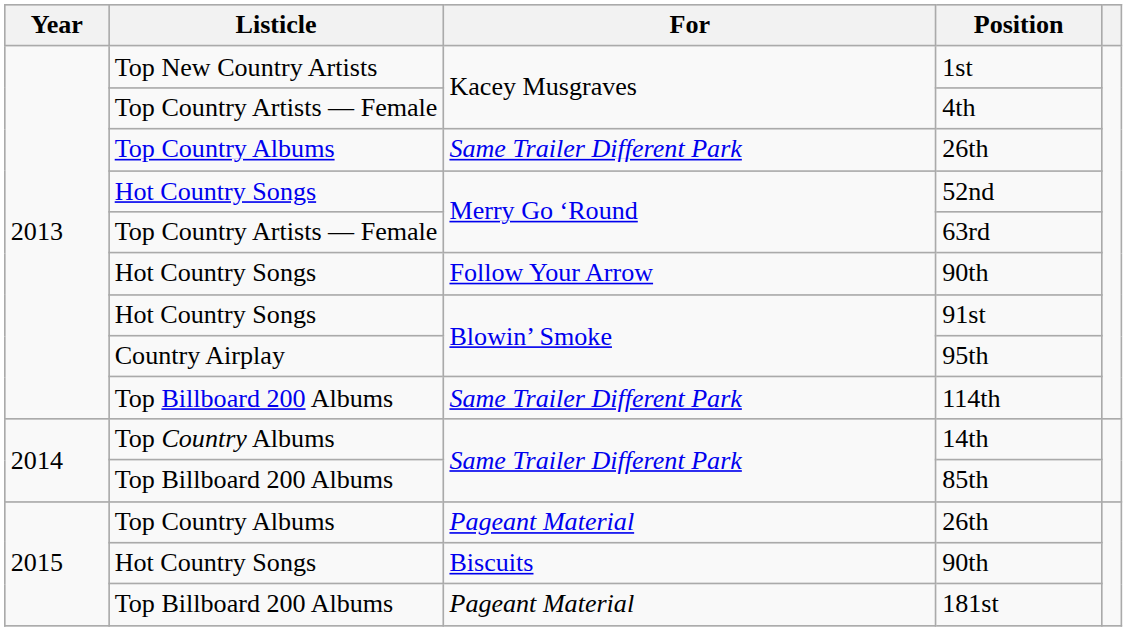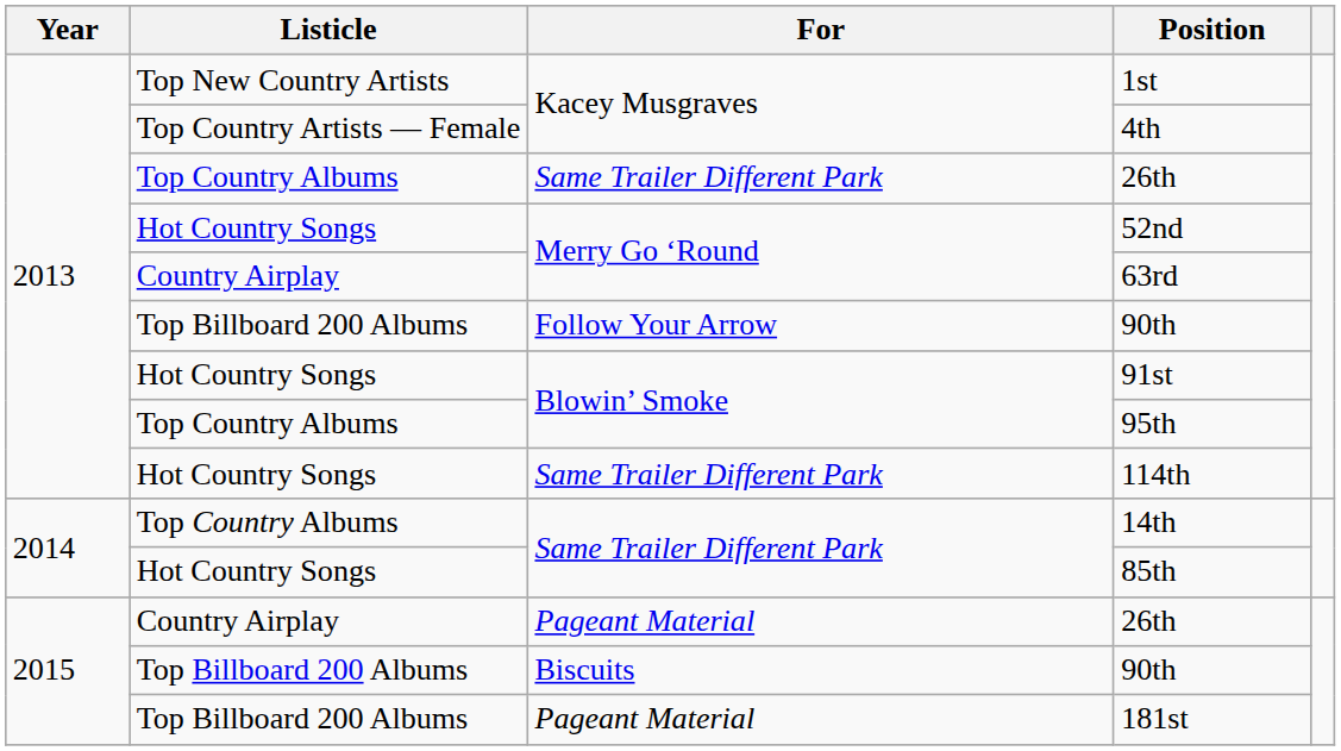63rd | Listicle: Top Country Artists — Female -> Country Airplay
Follow Your Arrow / 90th | Listicle: Hot Country Songs -> Top Billboard 200 Albums
95th | Listicle: Country Airplay -> Top Country Albums
114th | Listicle: Top Billboard 200 Albums -> Hot Country Songs
85th | Listicle: Top Billboard 200 Albums -> Hot Country Songs
Pageant Material / 26th | Listicle: Top Country Albums -> Country Airplay
Biscuits / 90th | Listicle: Hot Country Songs -> Top Billboard 200 Albums
